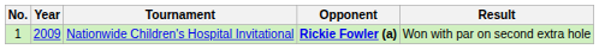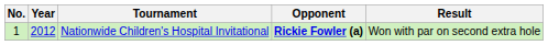Nationwide Children's Hospital Invitational | Year: 2009 -> 2012
